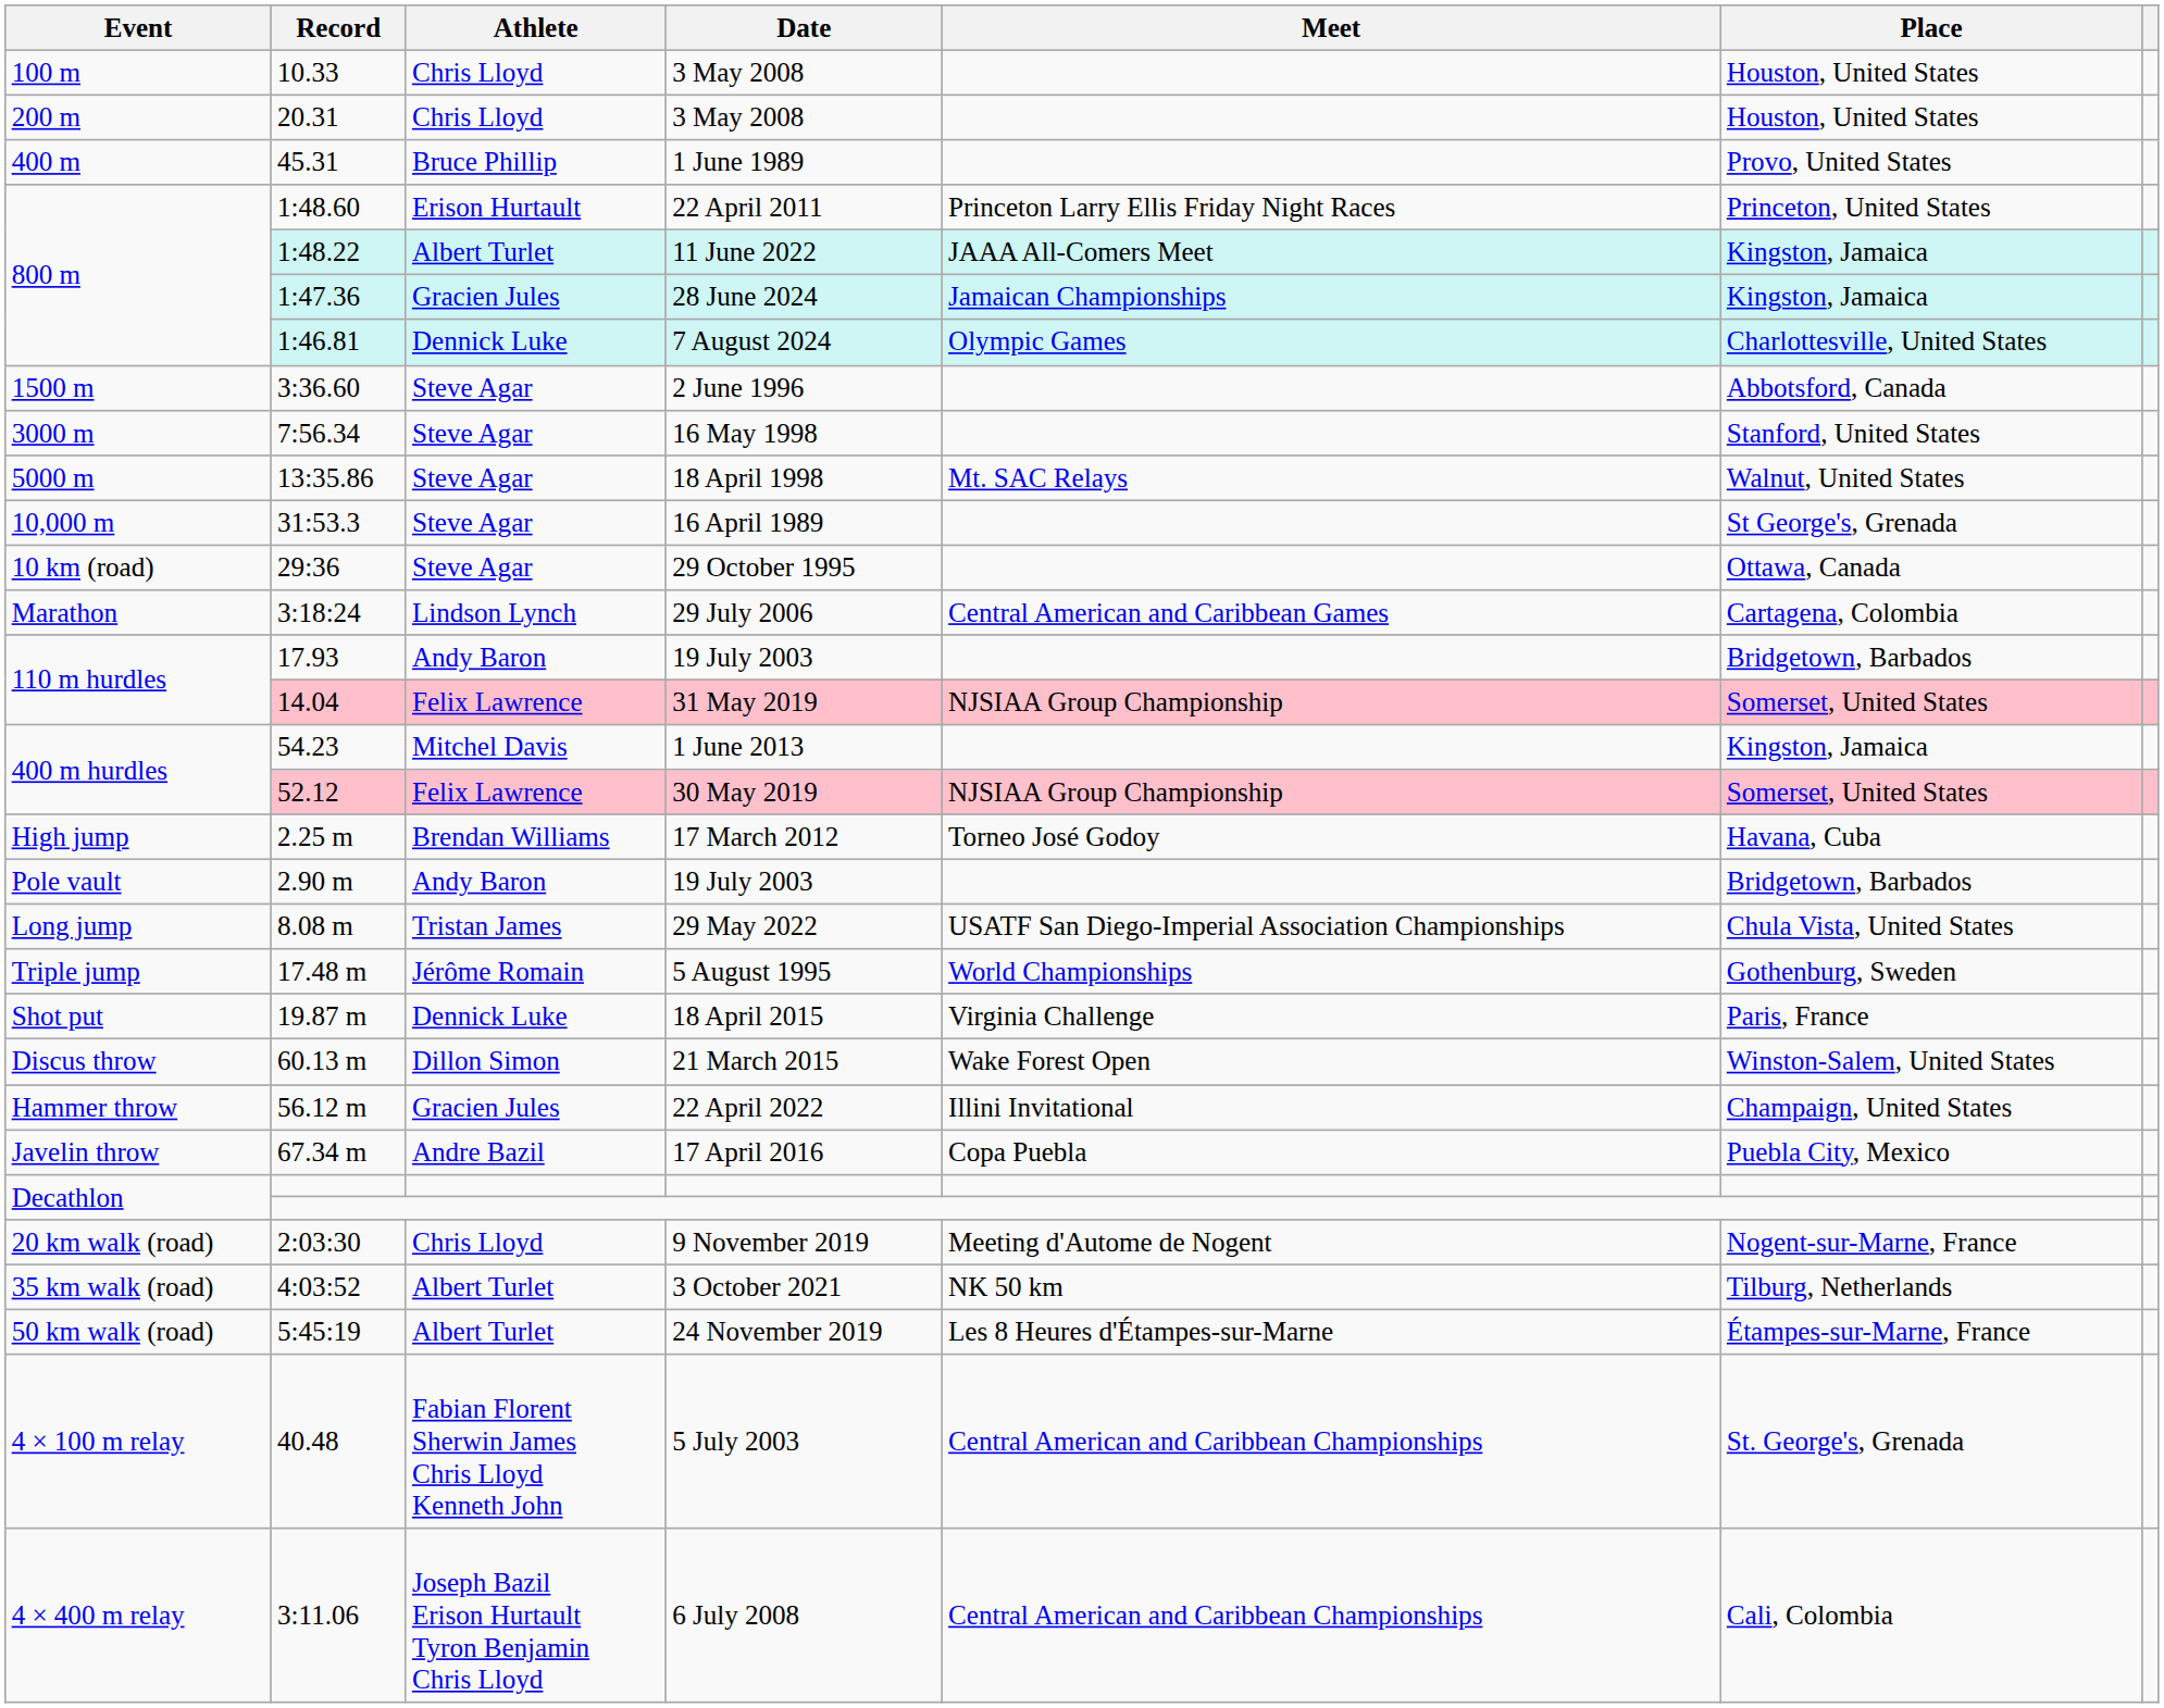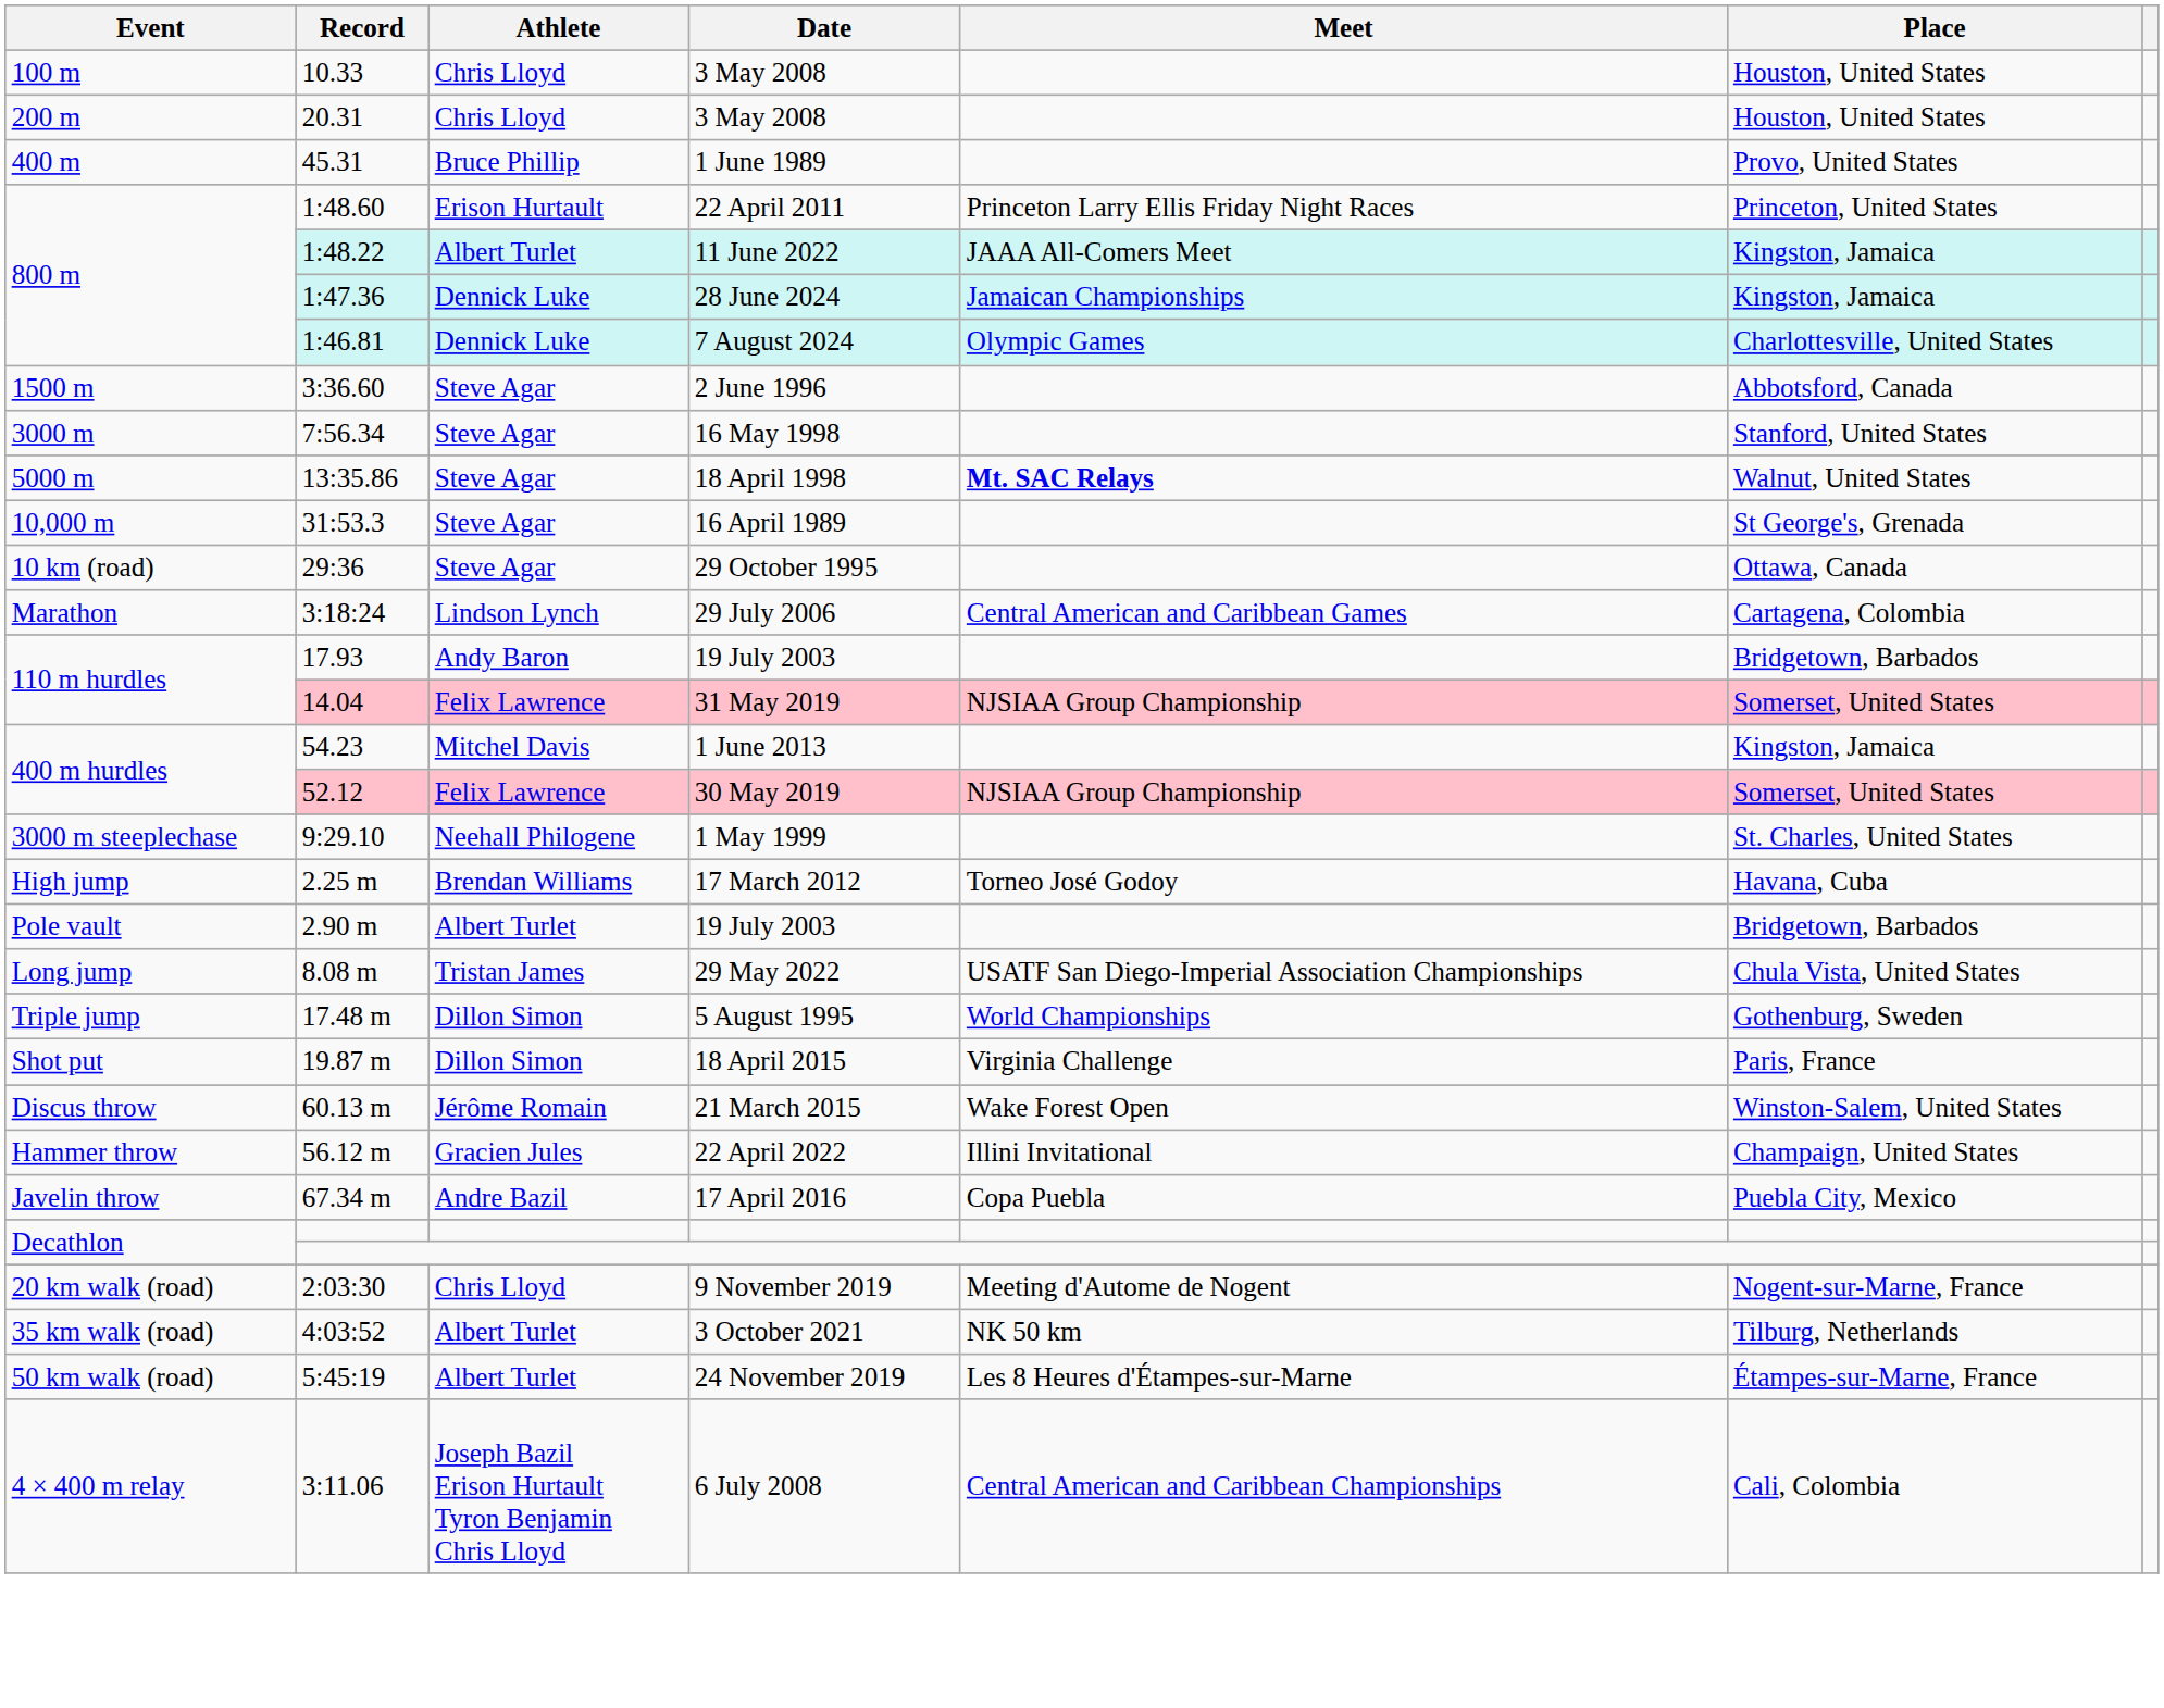28 June 2024 | Athlete: Gracien Jules -> Dennick Luke
18 April 1998 | Meet: normal -> bold
+ row: 3000 m steeplechase | 9:29.10 | Neehall Philogene | 1 May 1999 | St. Charles, United States
2.90 m / 19 July 2003 | Athlete: Andy Baron -> Albert Turlet
5 August 1995 | Athlete: Jérôme Romain -> Dillon Simon
18 April 2015 | Athlete: Dennick Luke -> Dillon Simon
21 March 2015 | Athlete: Dillon Simon -> Jérôme Romain
- row: 4 × 100 m relay | 40.48 | Fabian Florent Sherwin James Chris Lloyd Kenneth John | 5 July 2003 | Central American and Caribbean Championships | St. George's, Grenada
